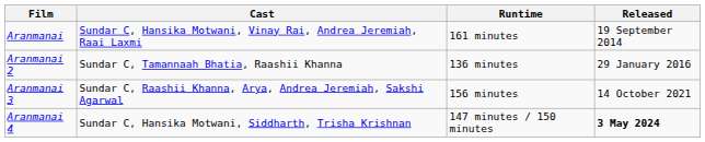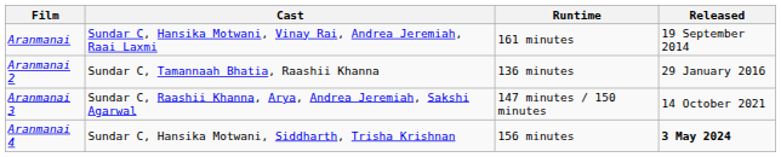Aranmanai 3 | Runtime: 156 minutes -> 147 minutes / 150 minutes
Aranmanai 4 | Runtime: 147 minutes / 150 minutes -> 156 minutes
